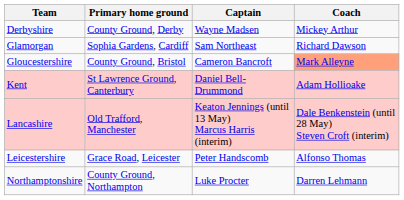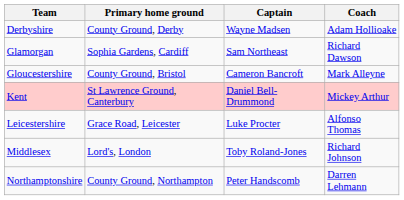Derbyshire | Coach: Mickey Arthur -> Adam Hollioake
Gloucestershire | Coach: lightsalmon background -> no background
Kent | Coach: Adam Hollioake -> Mickey Arthur
- row: Lancashire | Old Trafford, Manchester | Keaton Jennings (until 13 May) Marcus Harris (interim) | Dale Benkenstein (until 28 May) Steven Croft (interim)
Leicestershire | Captain: Peter Handscomb -> Luke Procter
+ row: Middlesex | Lord's, London | Toby Roland-Jones | Richard Johnson
Northamptonshire | Captain: Luke Procter -> Peter Handscomb
